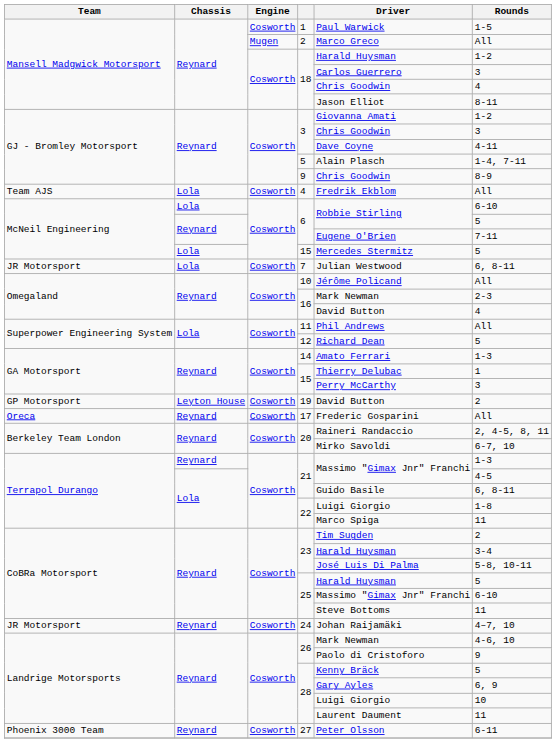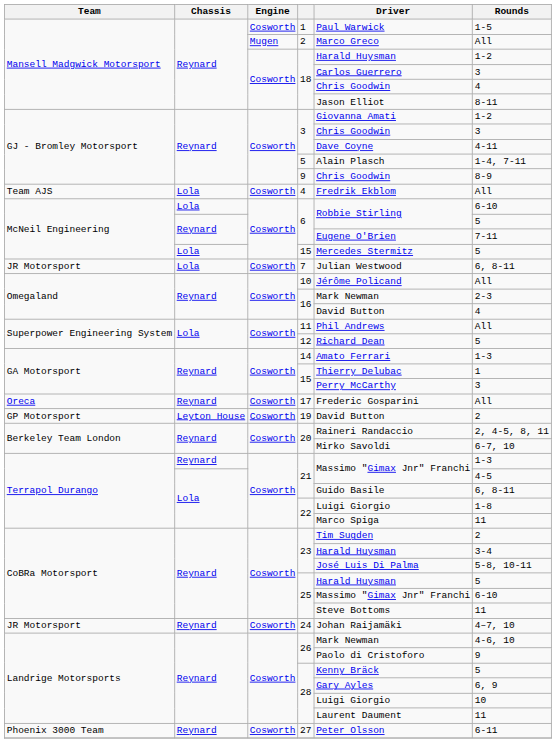rows swapped: 17 <-> 19
